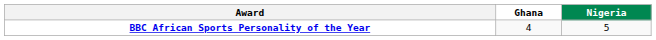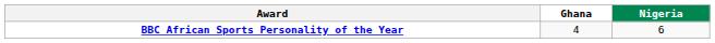BBC African Sports Personality of the Year | Nigeria: 5 -> 6
